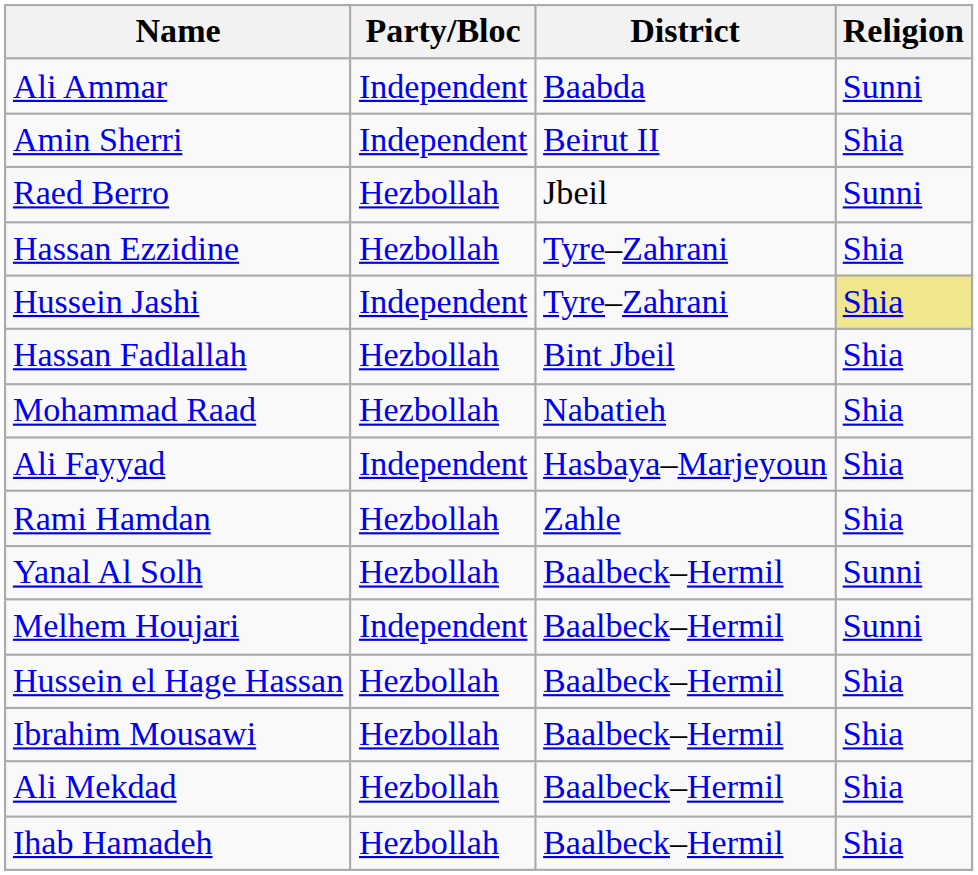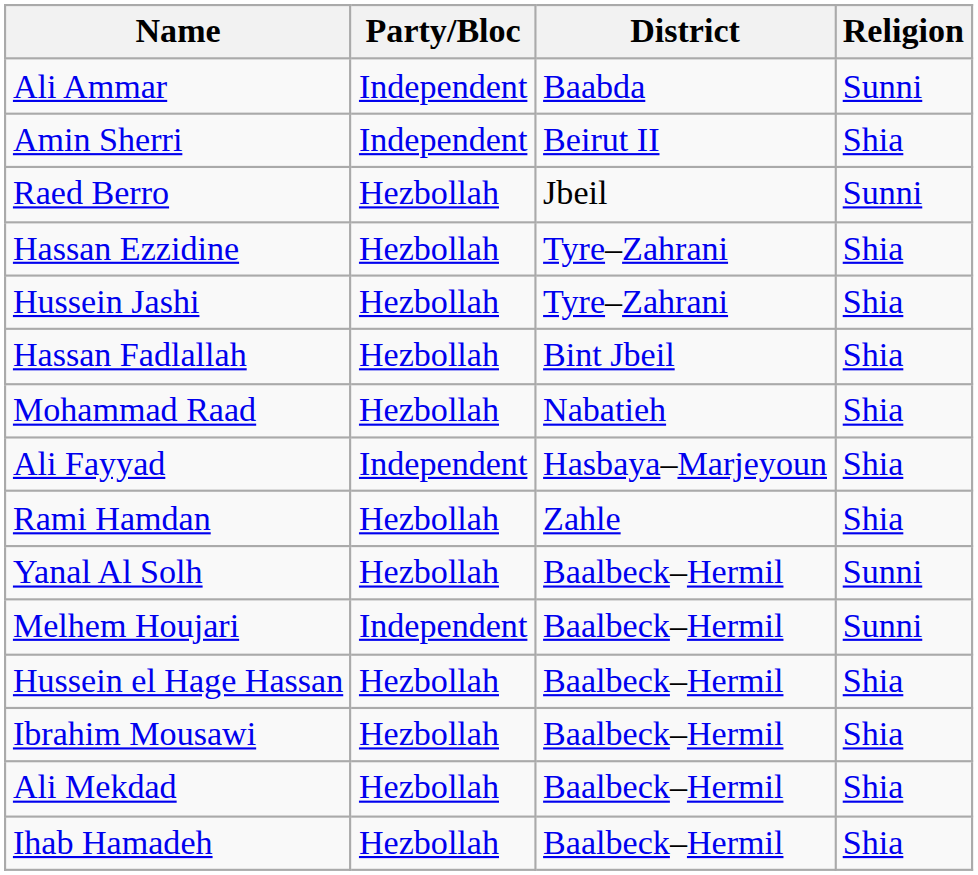Hussein Jashi | Party/Bloc: Independent -> Hezbollah
Hussein Jashi | Religion: khaki background -> no background
